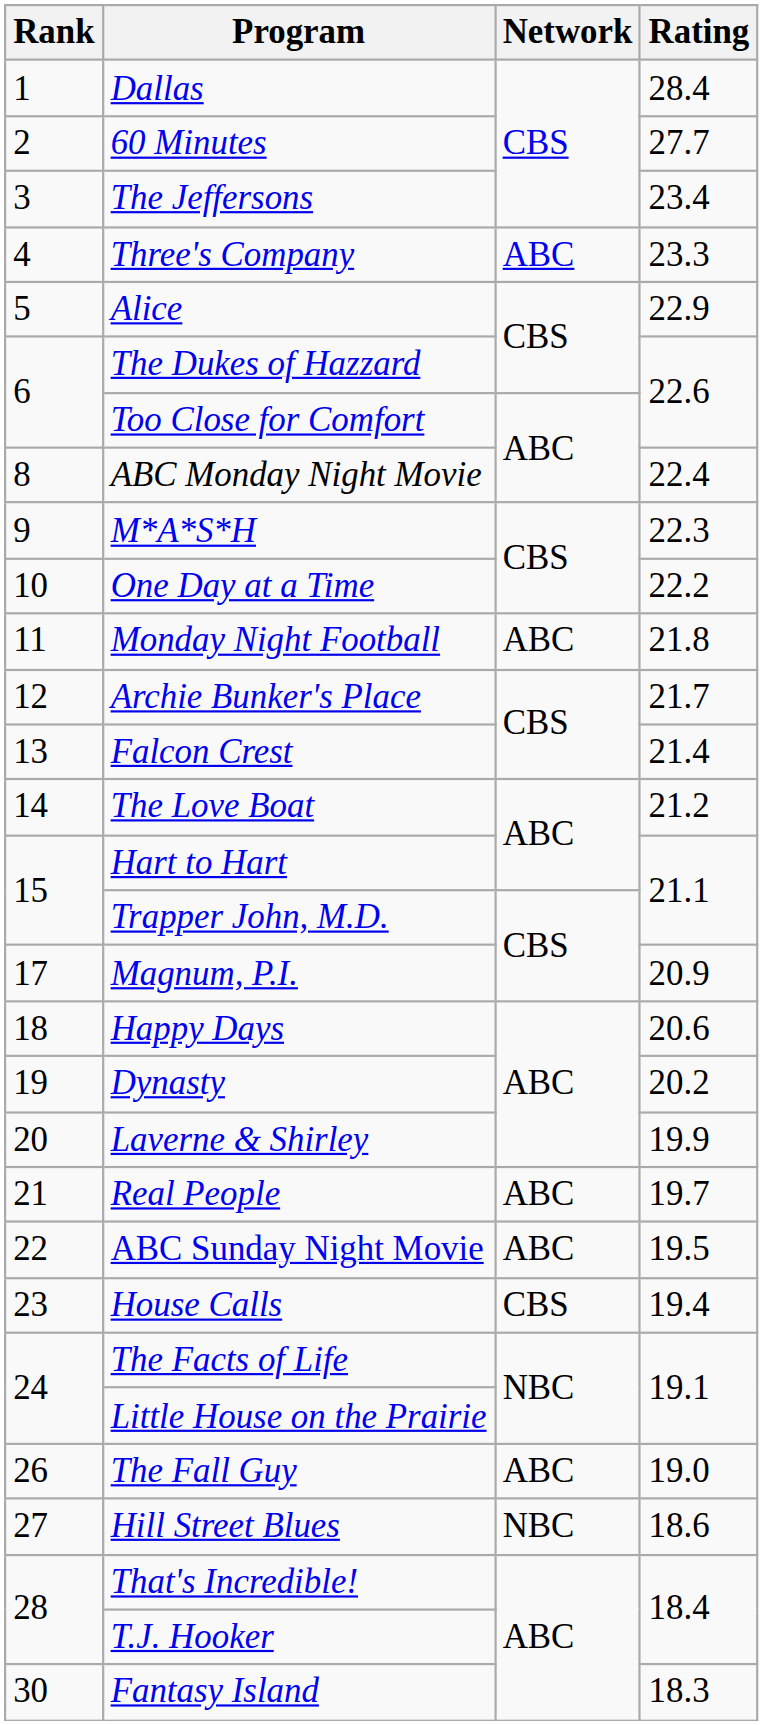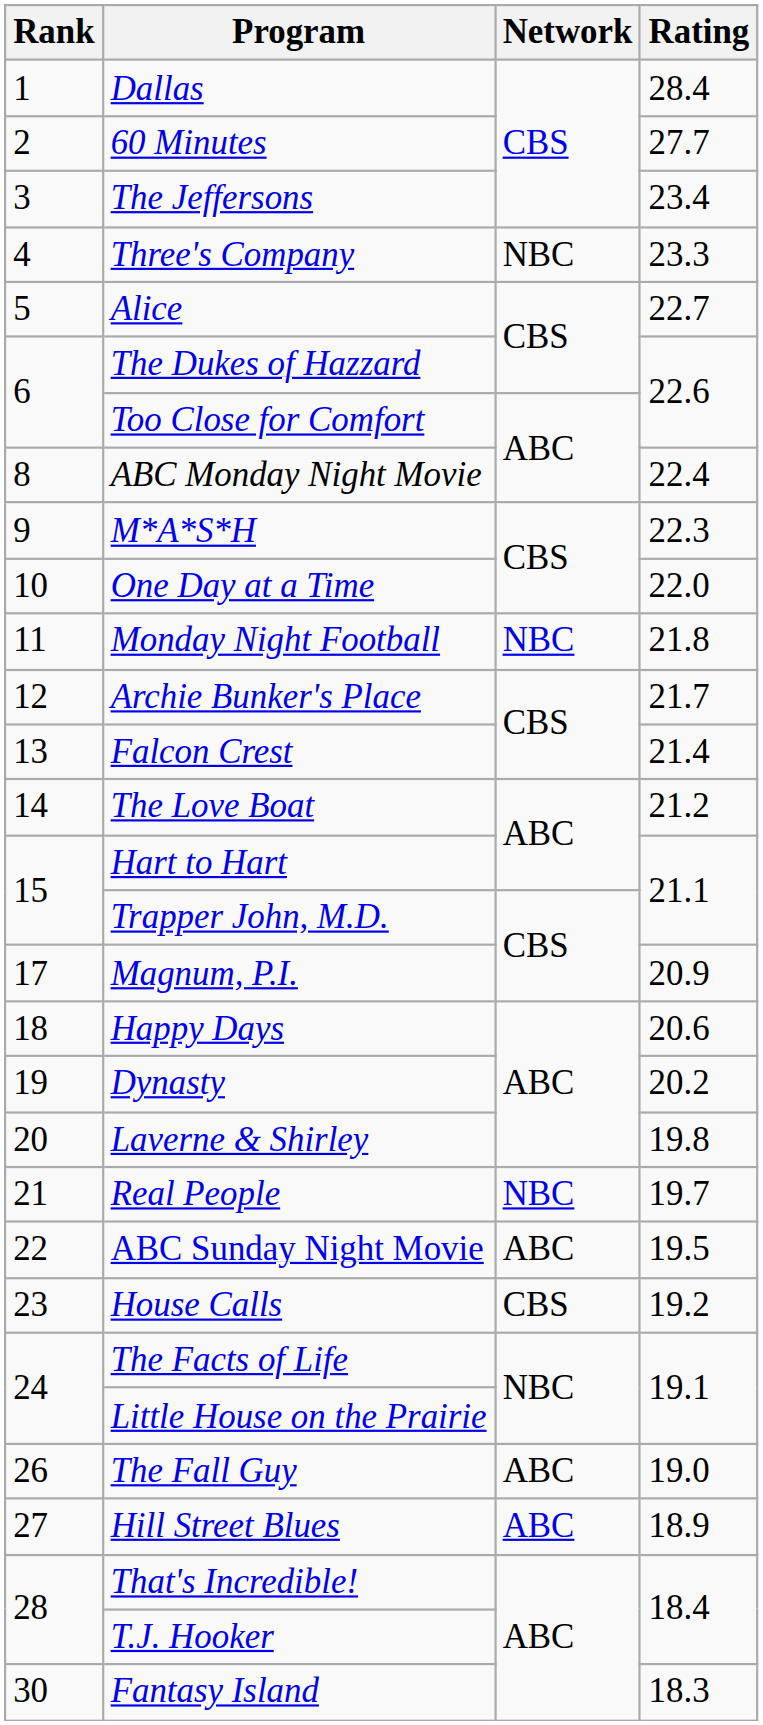Three's Company | Network: ABC -> NBC
Alice | Rating: 22.9 -> 22.7
One Day at a Time | Rating: 22.2 -> 22.0
Monday Night Football | Network: ABC -> NBC
Laverne & Shirley | Rating: 19.9 -> 19.8
Real People | Network: ABC -> NBC
House Calls | Rating: 19.4 -> 19.2
Hill Street Blues | Network: NBC -> ABC
Hill Street Blues | Rating: 18.6 -> 18.9
